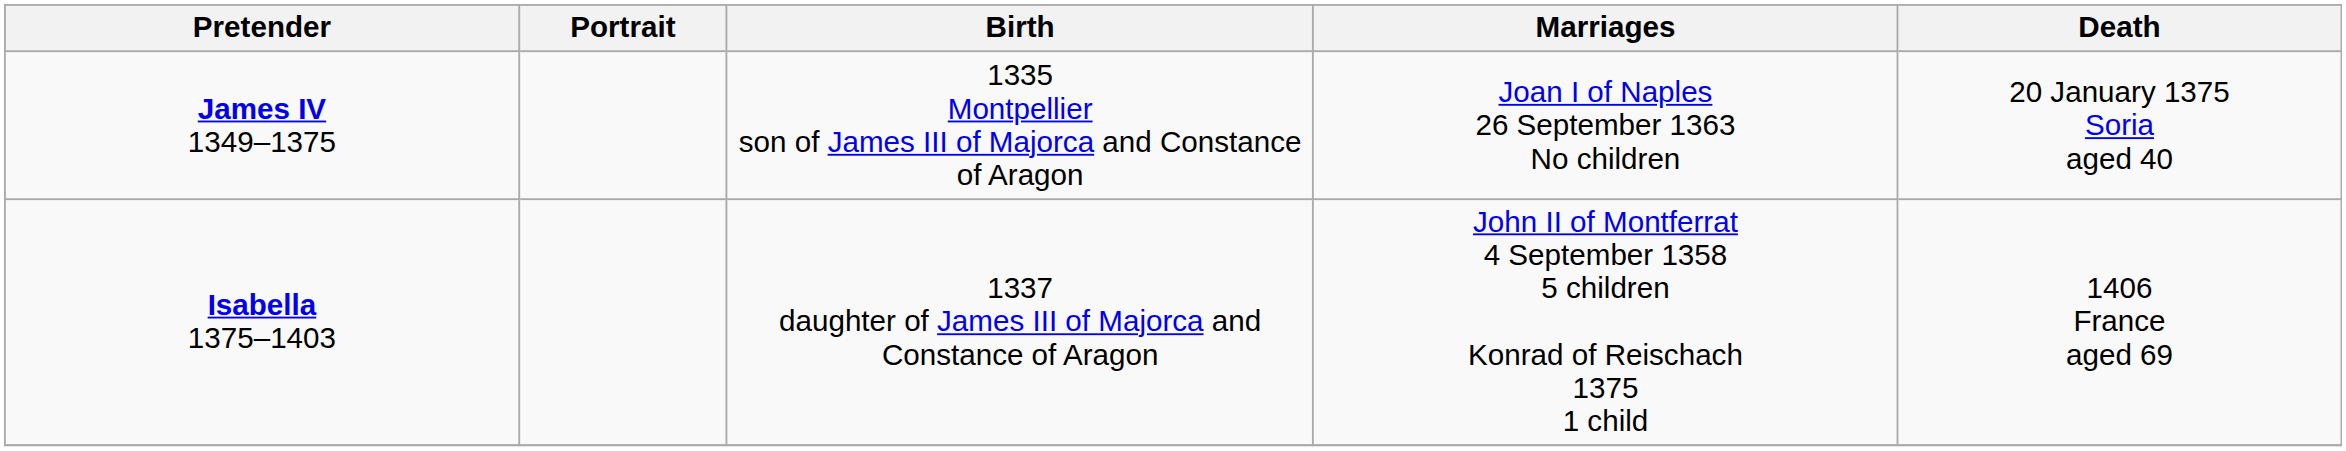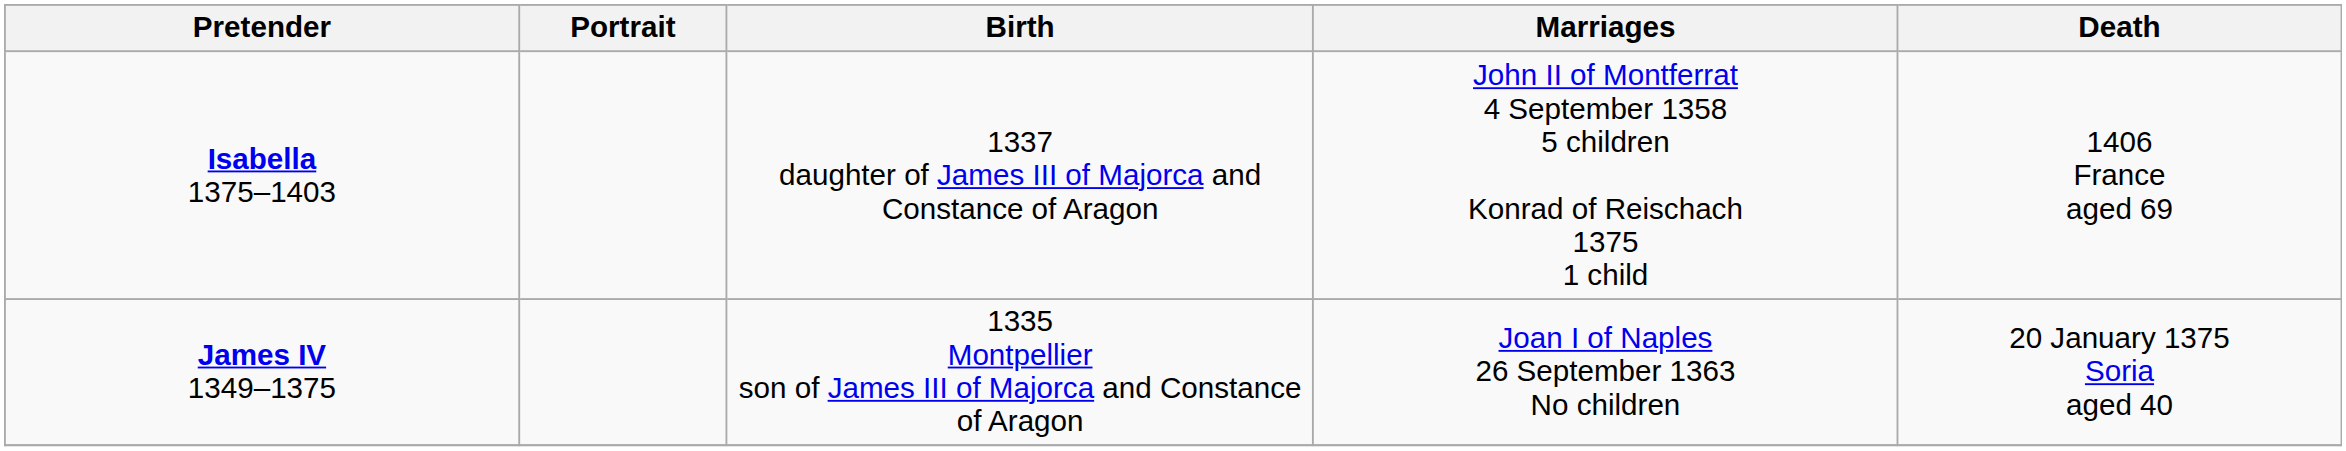rows swapped: James IV 1349–1375 <-> Isabella 1375–1403
